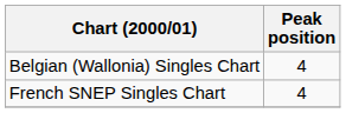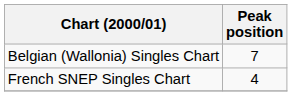Belgian (Wallonia) Singles Chart | Peak position: 4 -> 7
